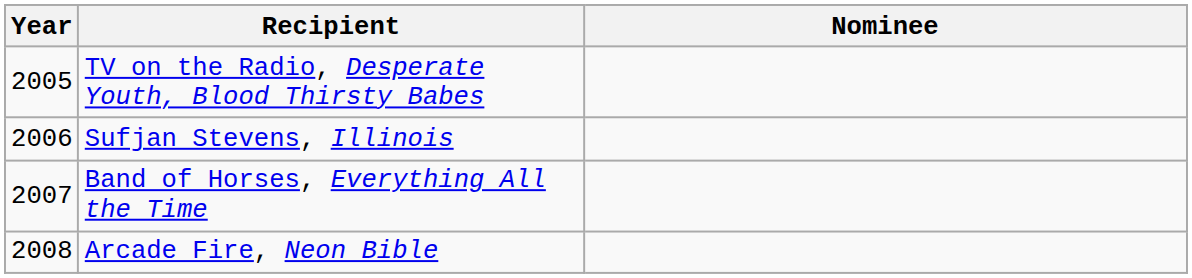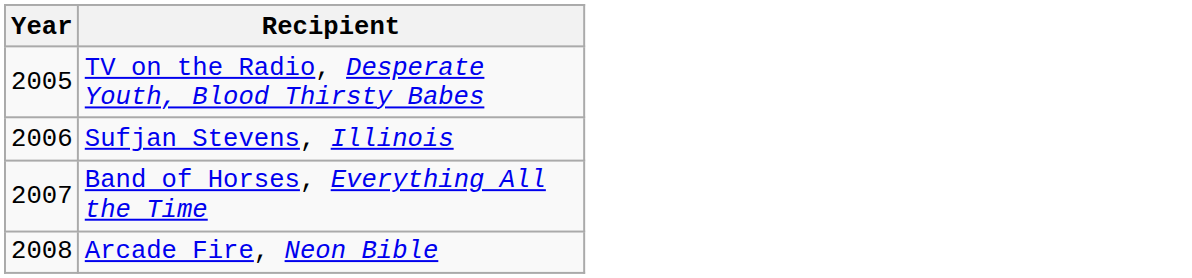- column: Nominee
